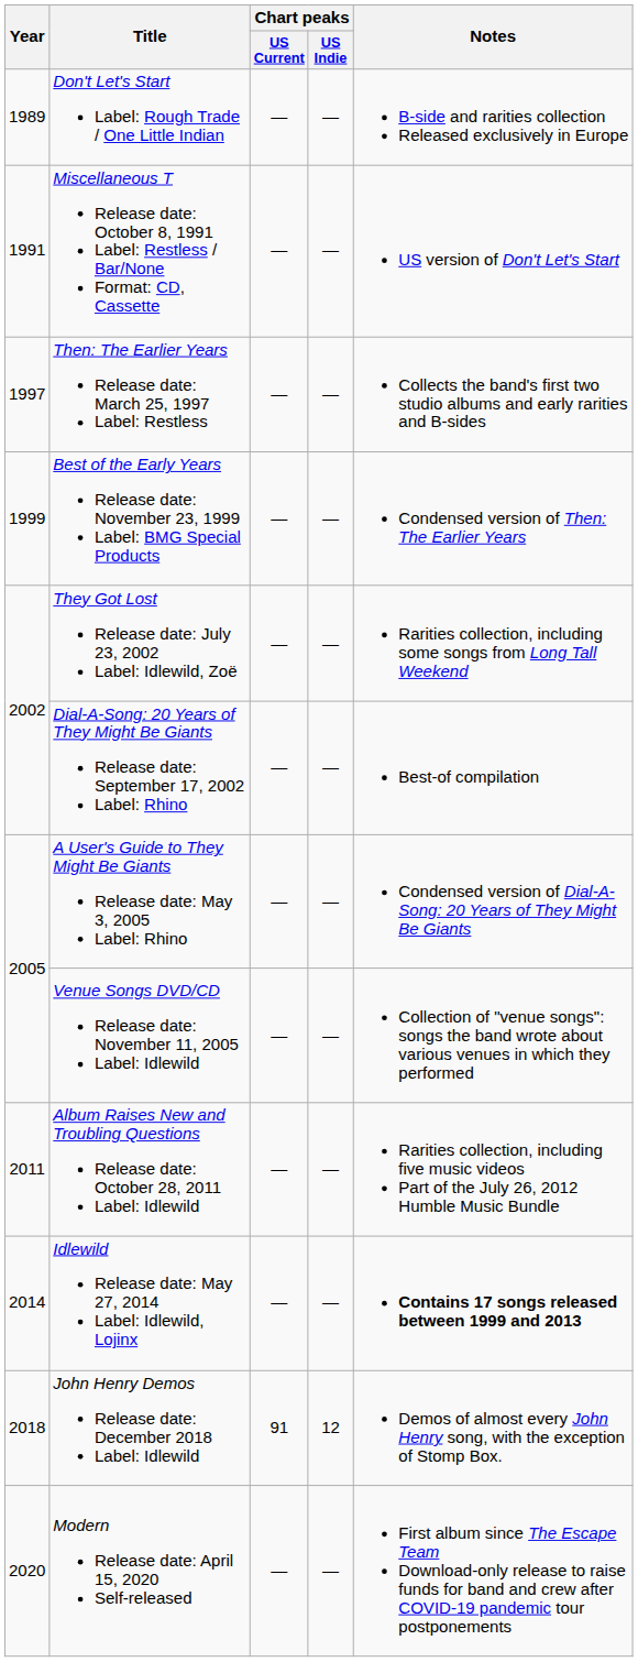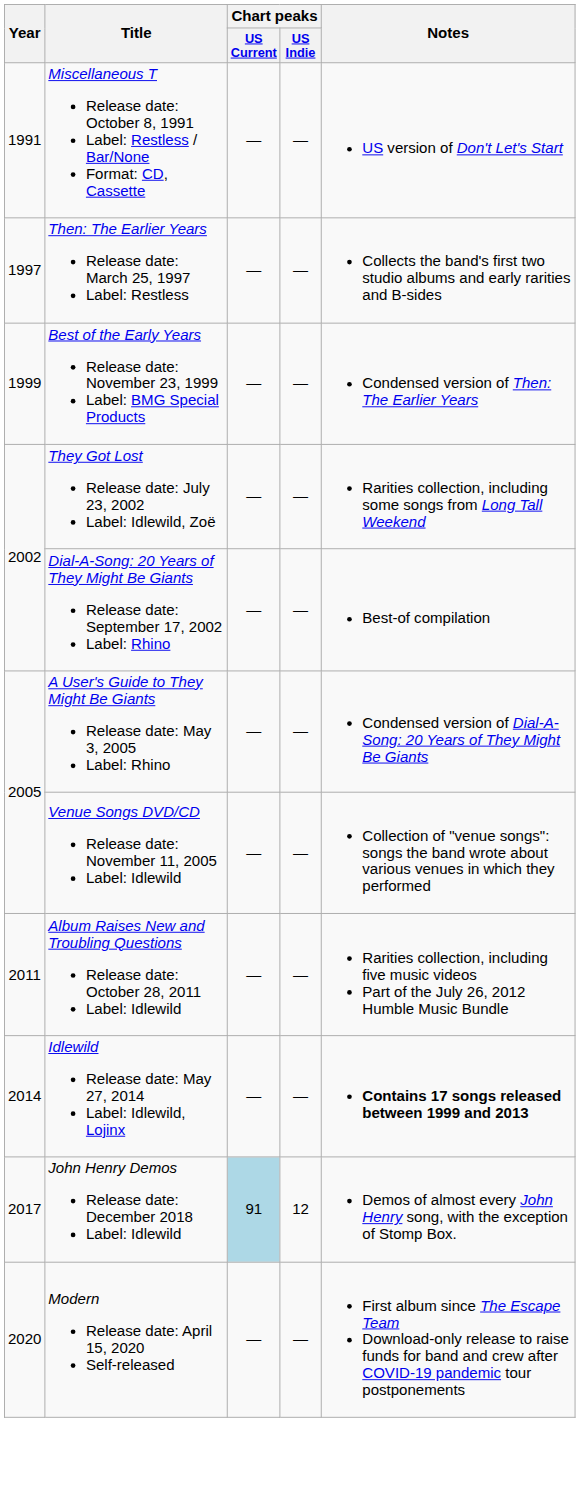- row: 1989 | Don't Let's Start Label: Rough Trade / One Little Indian | — | — | B-side and rarities collection Released exclusively in Europe
John Henry Demos Release date: December 2018 Label: Idlewild | Year: 2018 -> 2017
John Henry Demos Release date: December 2018 Label: Idlewild | Chart peaks / US Current: no background -> lightblue background
